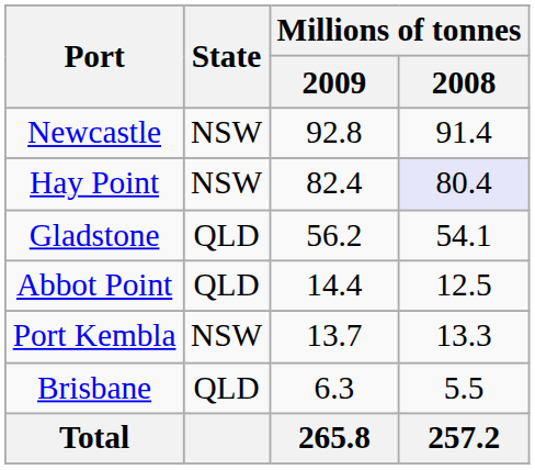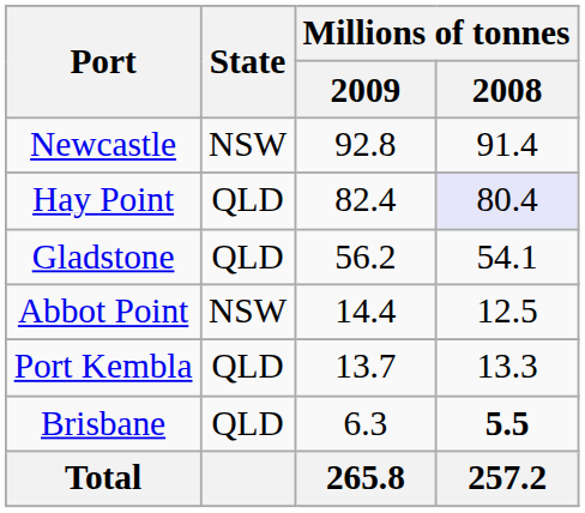Hay Point | State: NSW -> QLD
Abbot Point | State: QLD -> NSW
Port Kembla | State: NSW -> QLD
Brisbane | Millions of tonnes / 2008: normal -> bold
